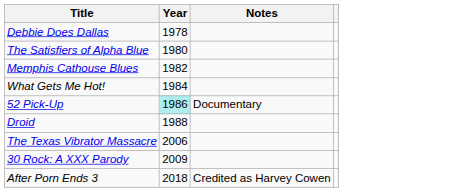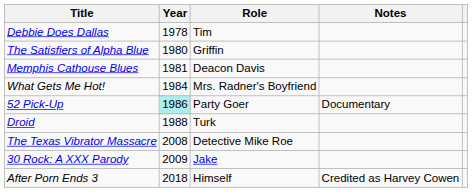+ column: Role | Tim | Griffin | Deacon Davis | Mrs. Radner's Boyfriend | Party Goer | Turk | Detective Mike Roe | Jake | Himself
Memphis Cathouse Blues | Year: 1982 -> 1981
The Texas Vibrator Massacre | Year: 2006 -> 2008
